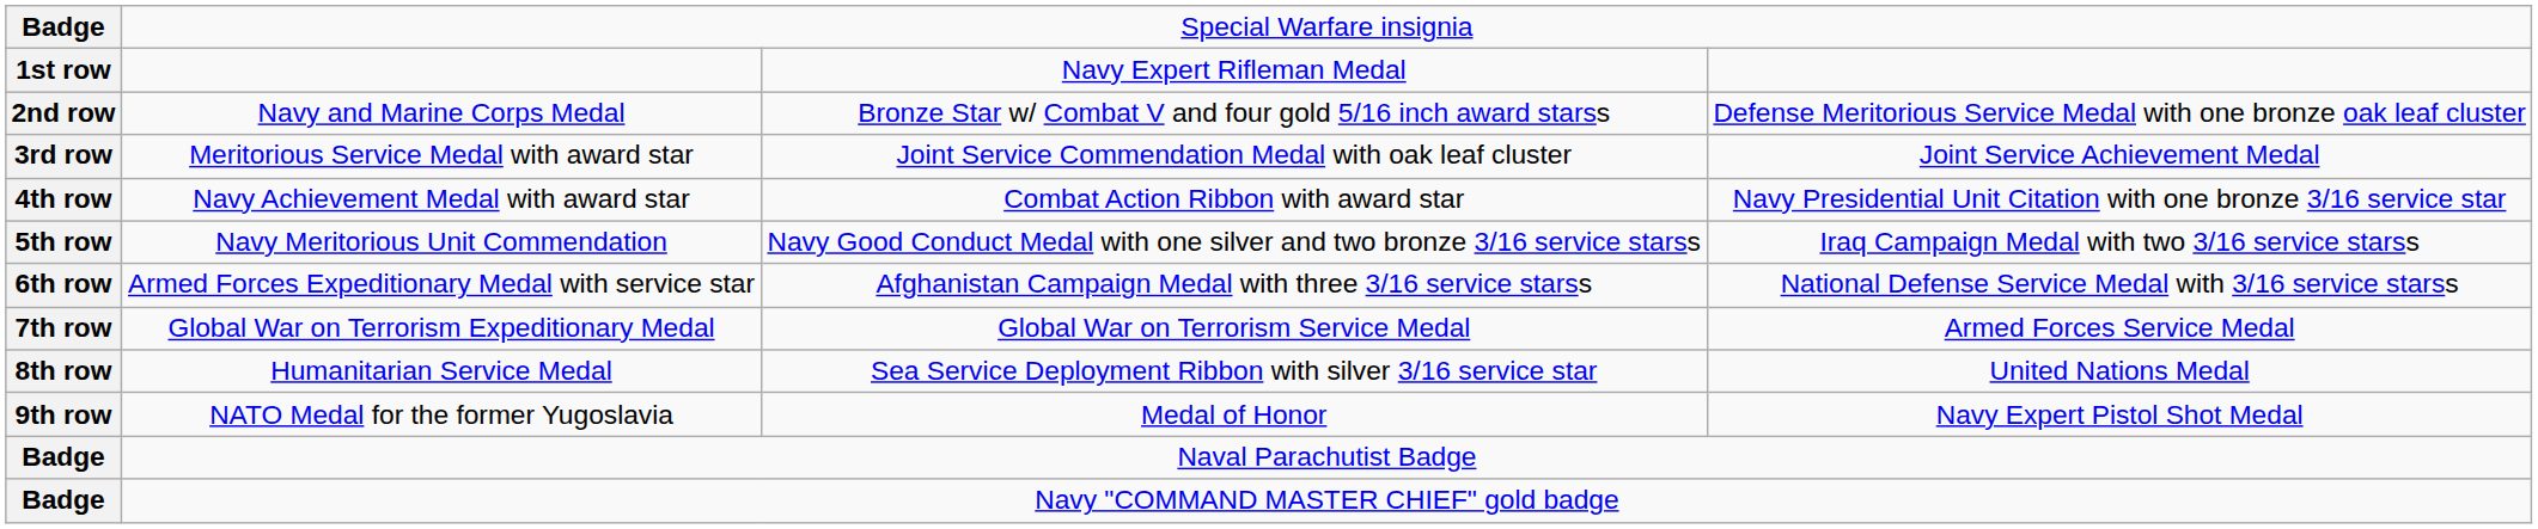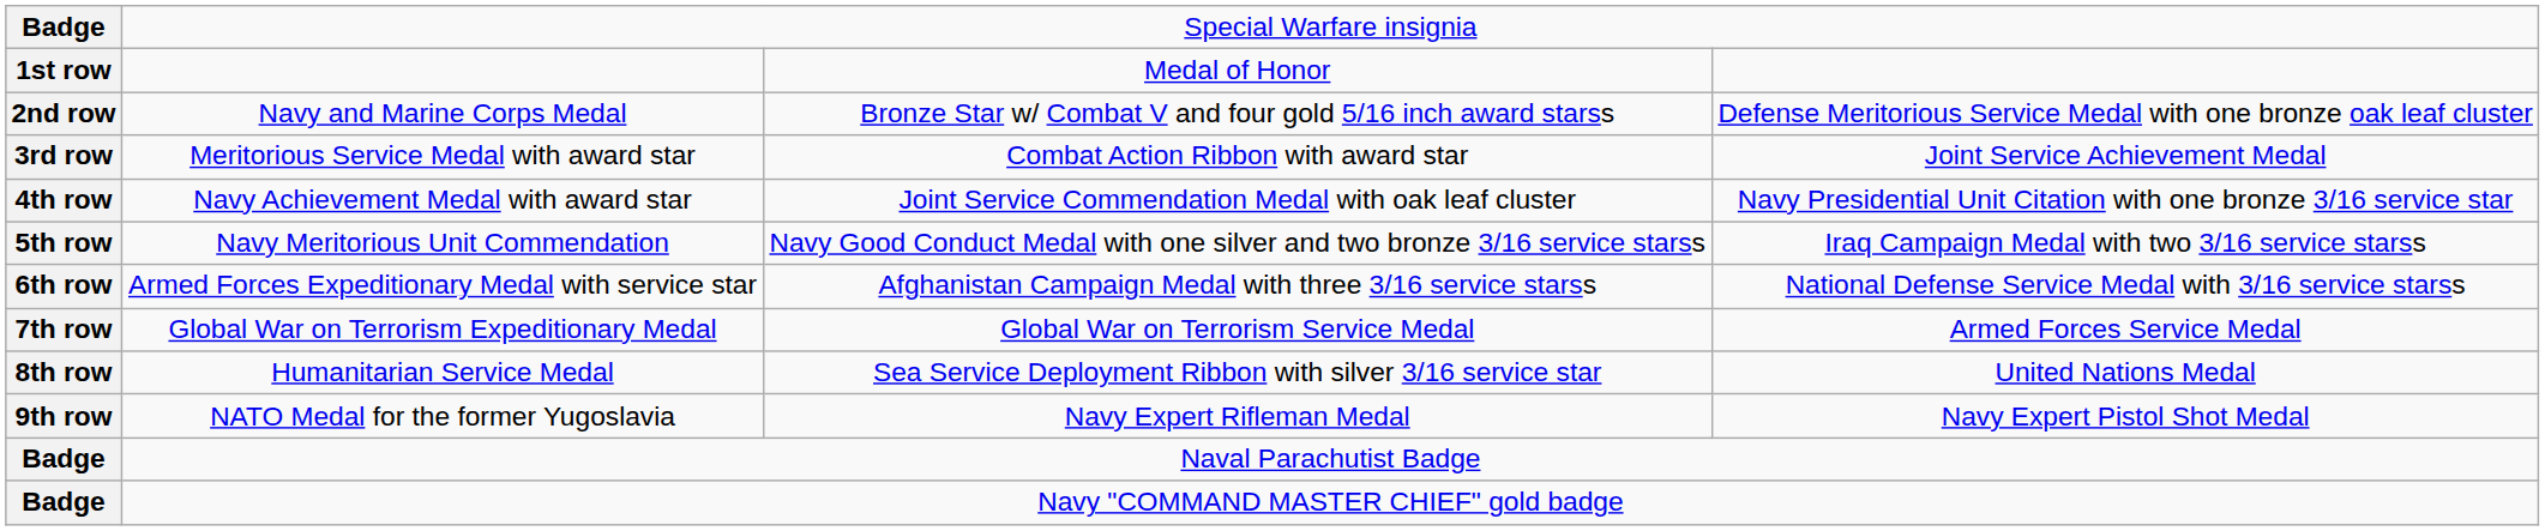1st row | column 3: Navy Expert Rifleman Medal -> Medal of Honor
3rd row | column 3: Joint Service Commendation Medal with oak leaf cluster -> Combat Action Ribbon with award star
4th row | column 3: Combat Action Ribbon with award star -> Joint Service Commendation Medal with oak leaf cluster
9th row | column 3: Medal of Honor -> Navy Expert Rifleman Medal
